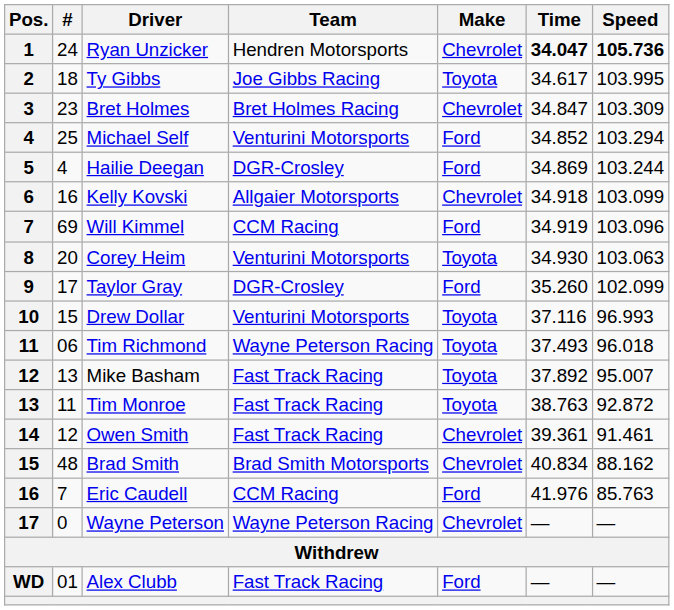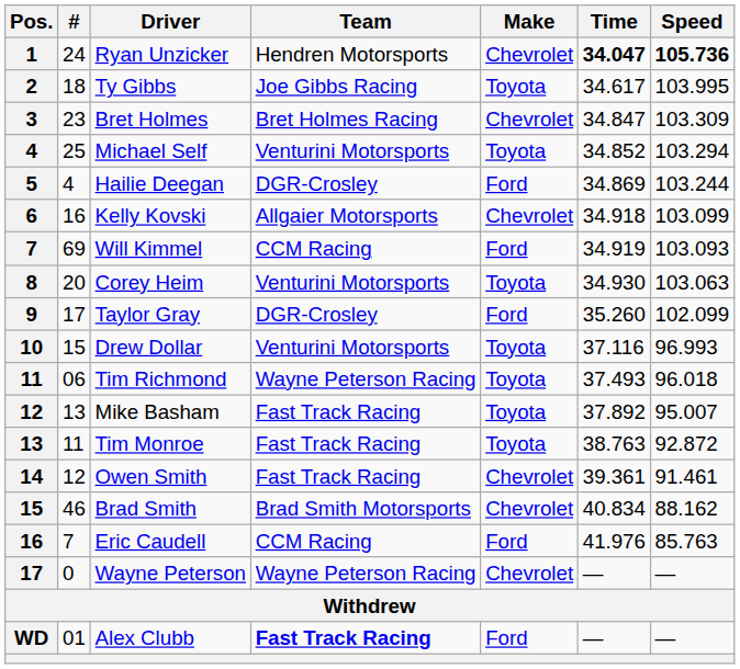Michael Self | Make: Ford -> Toyota
Will Kimmel | Speed: 103.096 -> 103.093
Brad Smith | #: 48 -> 46
Alex Clubb | Team: normal -> bold
